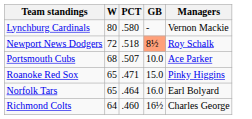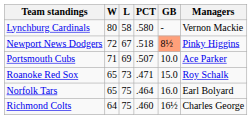+ column: L | 58 | 67 | 69 | 73 | 75 | 75
Newport News Dodgers | Managers: Roy Schalk -> Pinky Higgins
Portsmouth Cubs | W: 68 -> 71
Roanoke Red Sox | Managers: Pinky Higgins -> Roy Schalk
